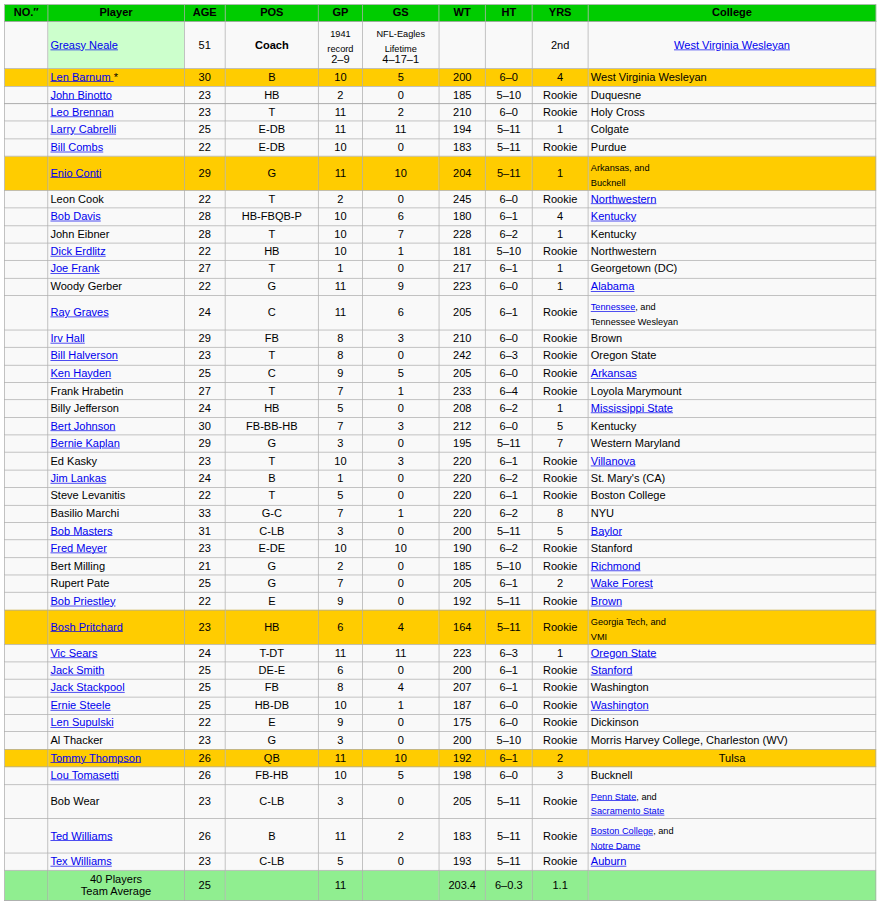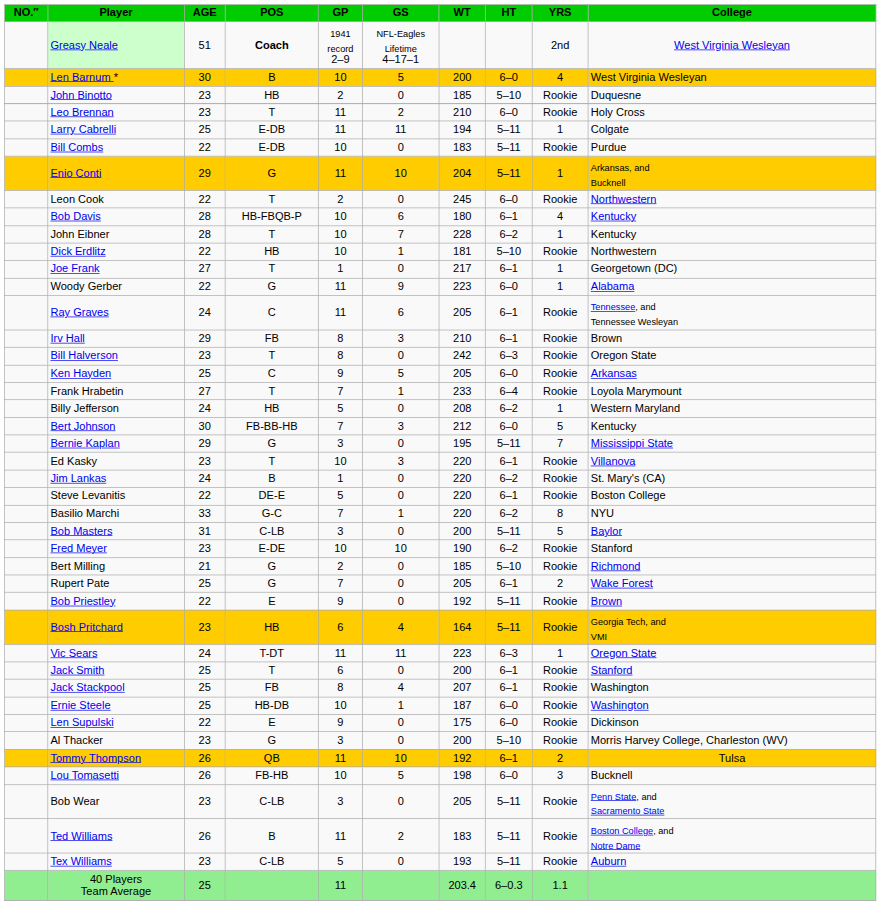Irv Hall | HT: 6–0 -> 6–1
Billy Jefferson | College: Mississippi State -> Western Maryland
Bernie Kaplan | College: Western Maryland -> Mississippi State
Steve Levanitis | POS: T -> DE-E
Jack Smith | POS: DE-E -> T
